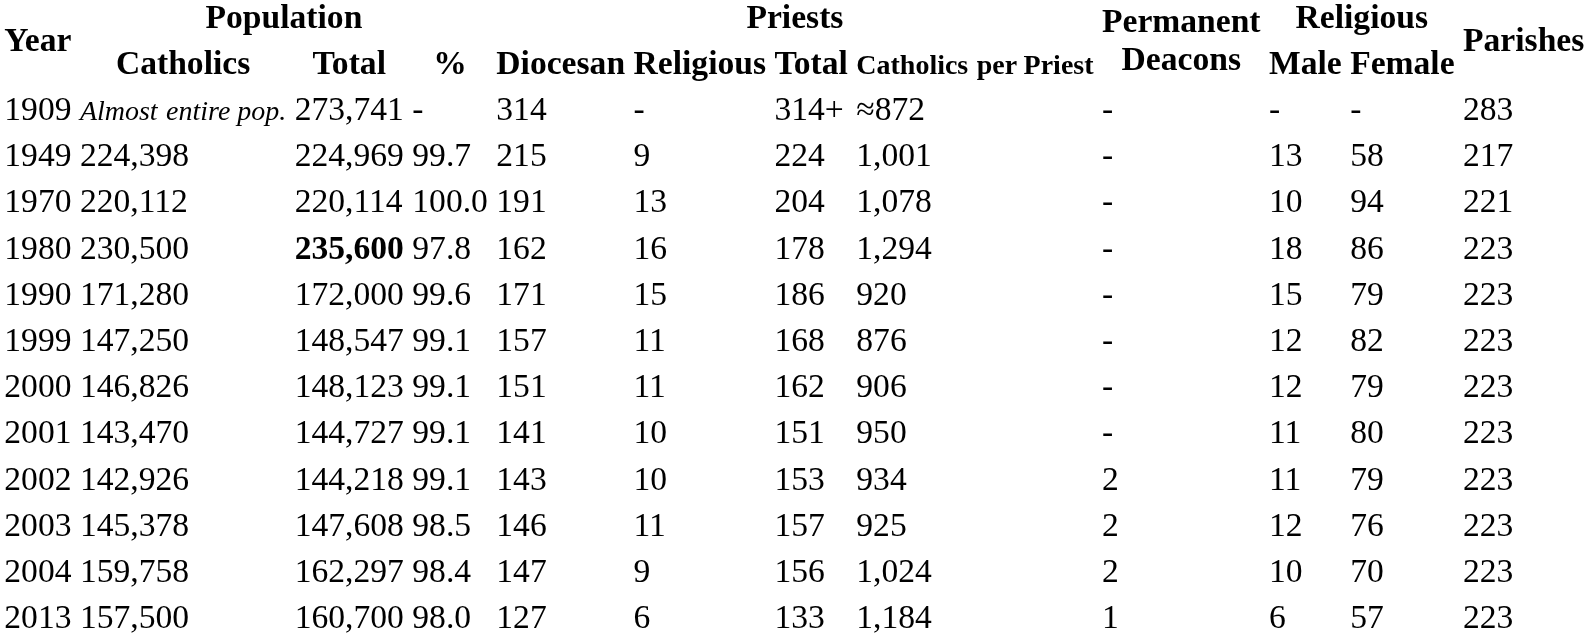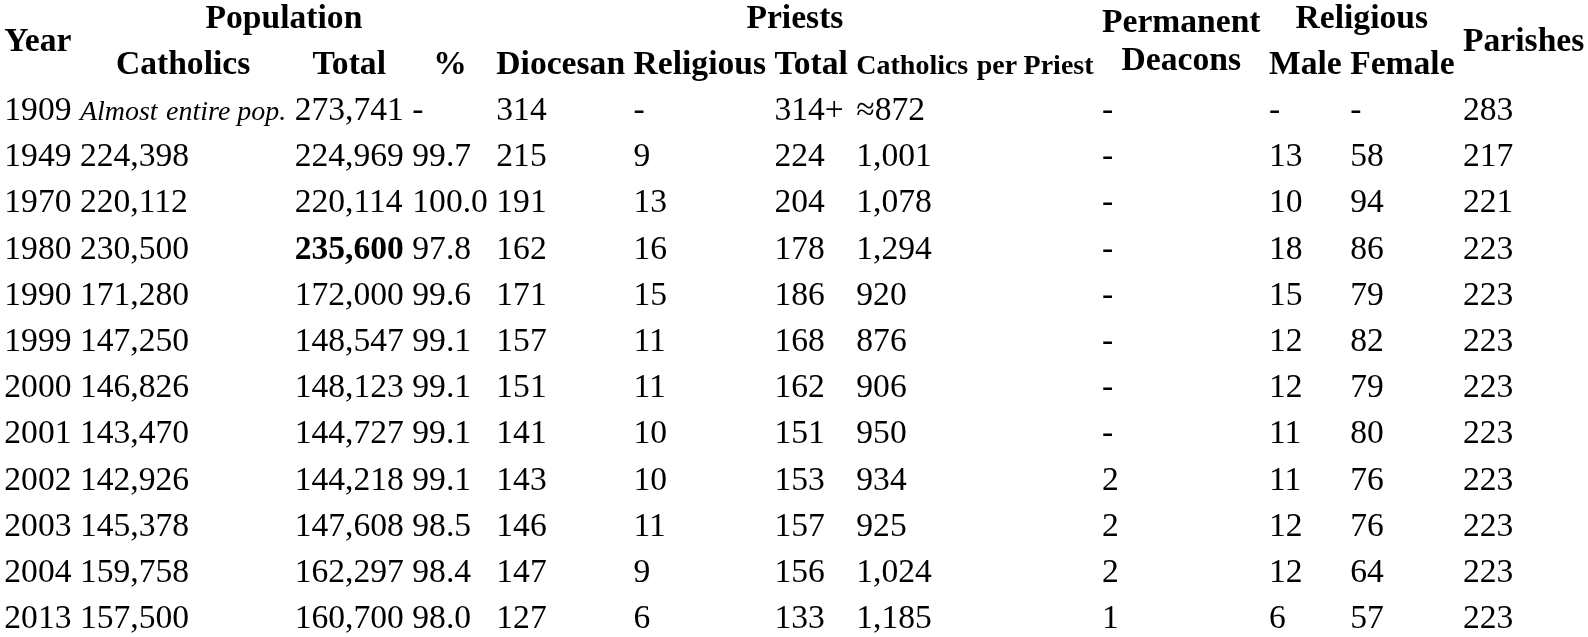2002 | Religious / Female: 79 -> 76
2004 | Religious / Male: 10 -> 12
2004 | Religious / Female: 70 -> 64
2013 | Priests / Catholics per Priest: 1,184 -> 1,185
